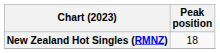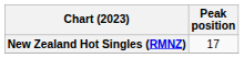New Zealand Hot Singles (RMNZ) | Peak position: 18 -> 17
